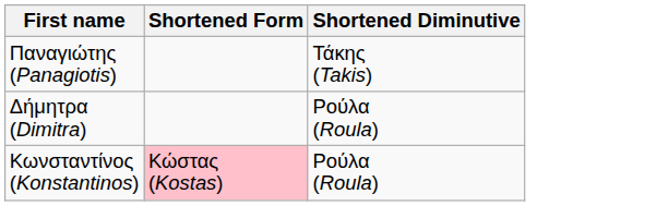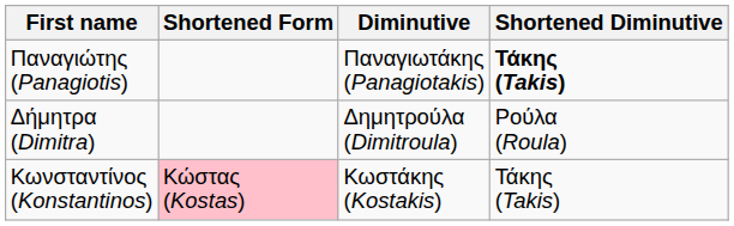+ column: Diminutive | Παναγιωτάκης (Panagiotakis) | Δημητρούλα (Dimitroula) | Κωστάκης (Kostakis)
Παναγιώτης (Panagiotis) | Shortened Diminutive: normal -> bold
Κωνσταντίνος (Konstantinos) | Shortened Diminutive: Ρούλα (Roula) -> Τάκης (Takis)
